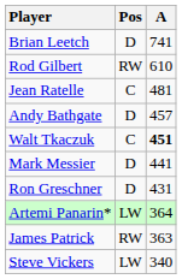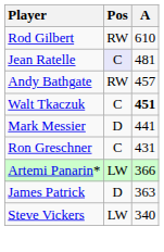- row: Brian Leetch | D | 741
Jean Ratelle | Pos: no background -> lavender background
Andy Bathgate | Pos: D -> RW
Ron Greschner | Pos: D -> C
Artemi Panarin* | A: 364 -> 366
James Patrick | Pos: RW -> D
